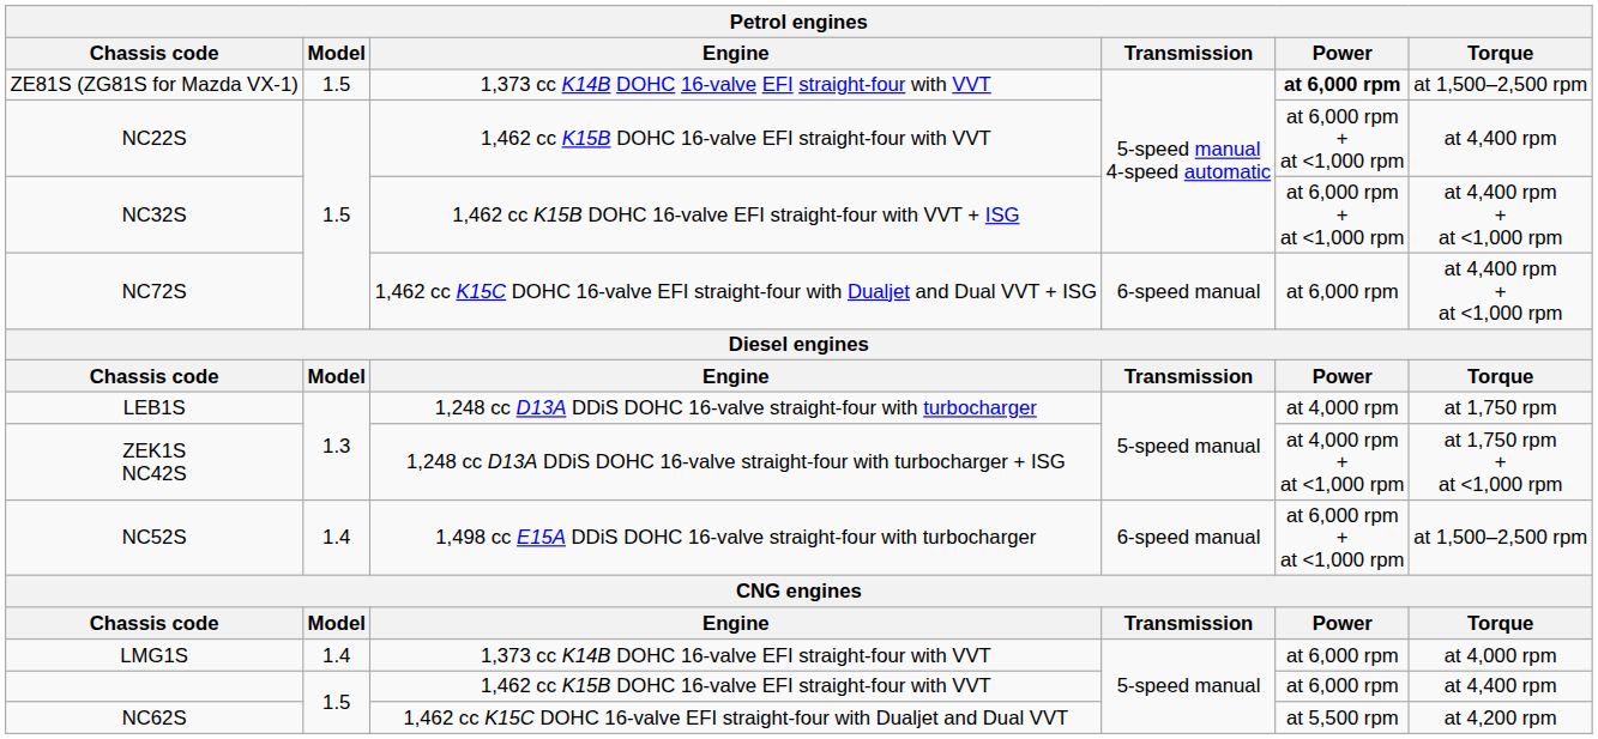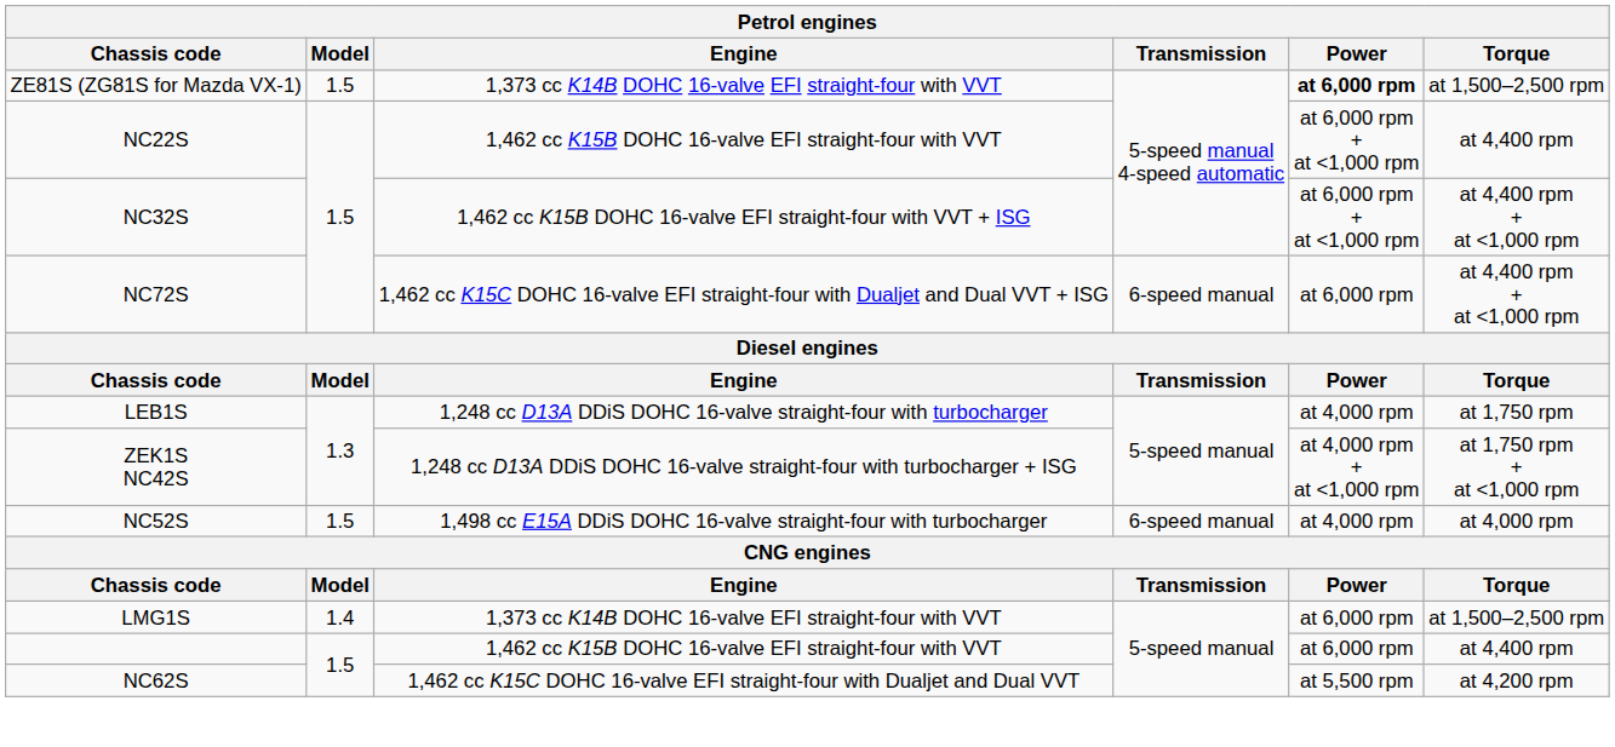NC52S | Model: 1.4 -> 1.5
NC52S | Power: at 6,000 rpm + at <1,000 rpm -> at 4,000 rpm
NC52S | Torque: at 1,500–2,500 rpm -> at 4,000 rpm
LMG1S | Torque: at 4,000 rpm -> at 1,500–2,500 rpm
